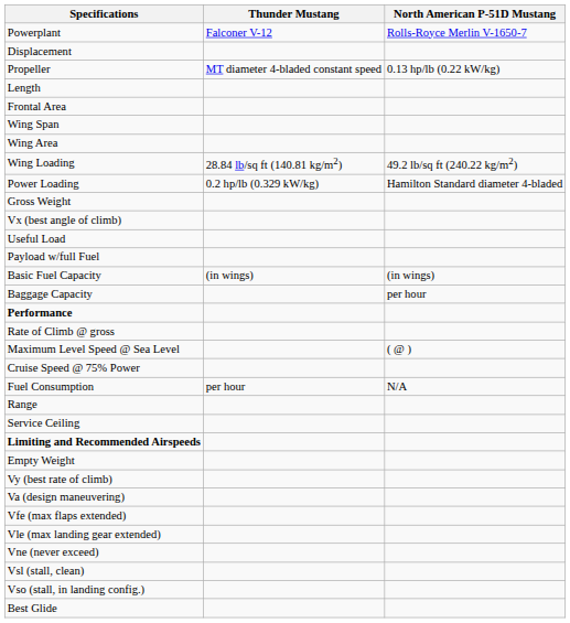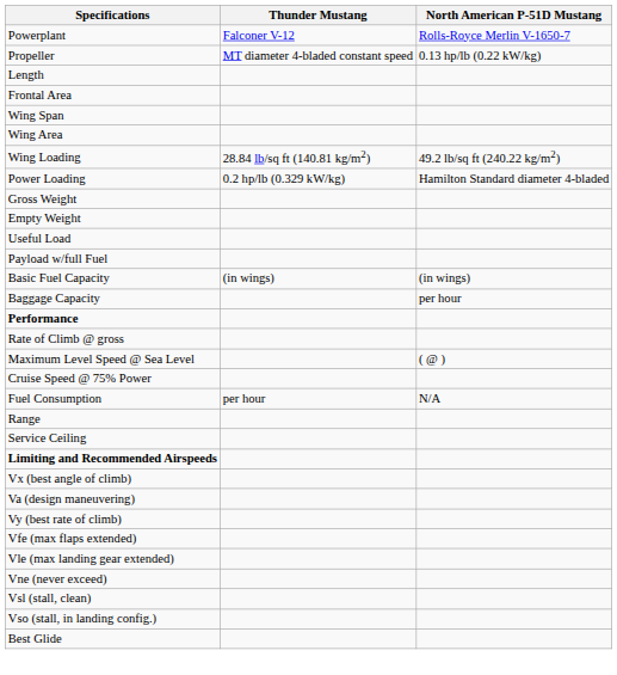- row: Displacement
rows swapped: Empty Weight <-> Vx (best angle of climb)
rows swapped: Vy (best rate of climb) <-> Va (design maneuvering)
